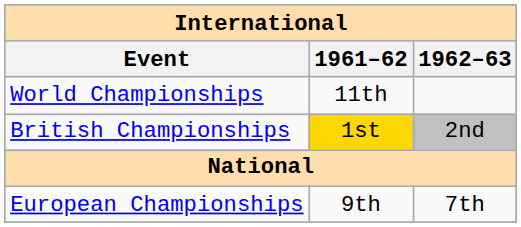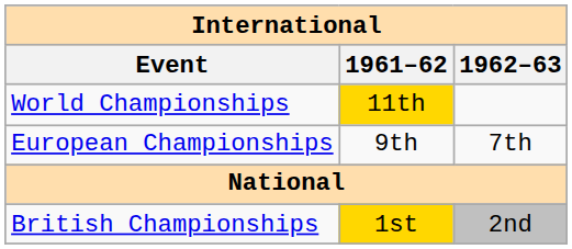World Championships | 1961–62: no background -> gold background
rows swapped: European Championships <-> British Championships
